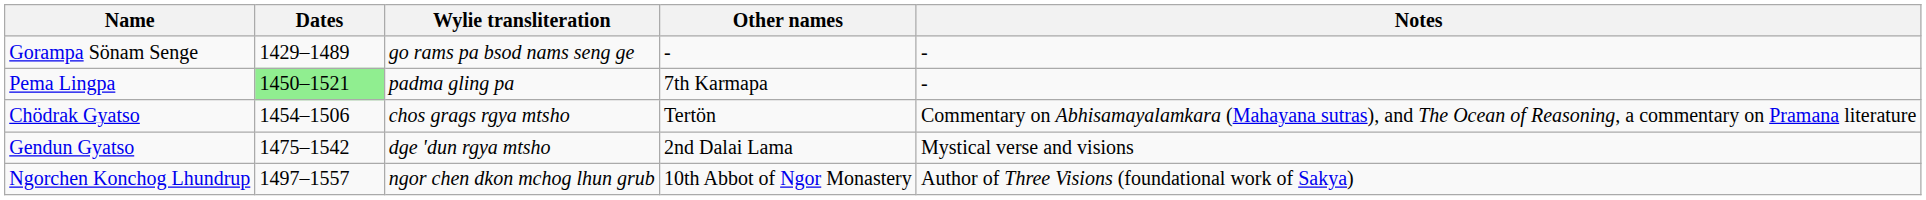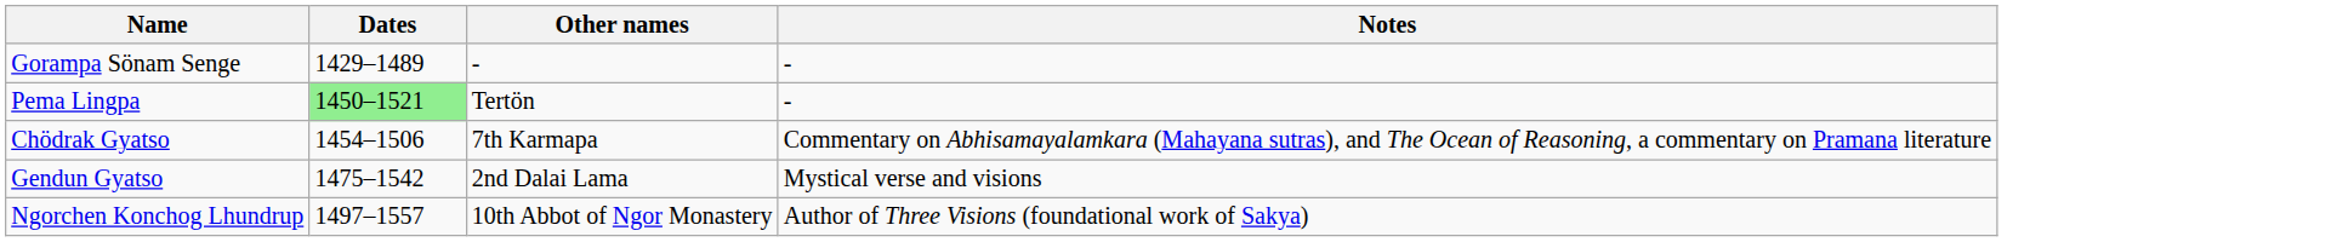- column: Wylie transliteration | go rams pa bsod nams seng ge | padma gling pa | chos grags rgya mtsho | dge 'dun rgya mtsho | ngor chen dkon mchog lhun grub
Pema Lingpa | Other names: 7th Karmapa -> Tertön
Chödrak Gyatso | Other names: Tertön -> 7th Karmapa
